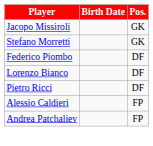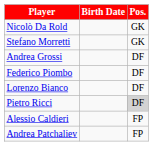- row: Jacopo Missiroli | GK
+ row: Nicolò Da Rold | GK
+ row: Andrea Grossi | DF
Pietro Ricci | Pos.: no background -> lightgrey background
